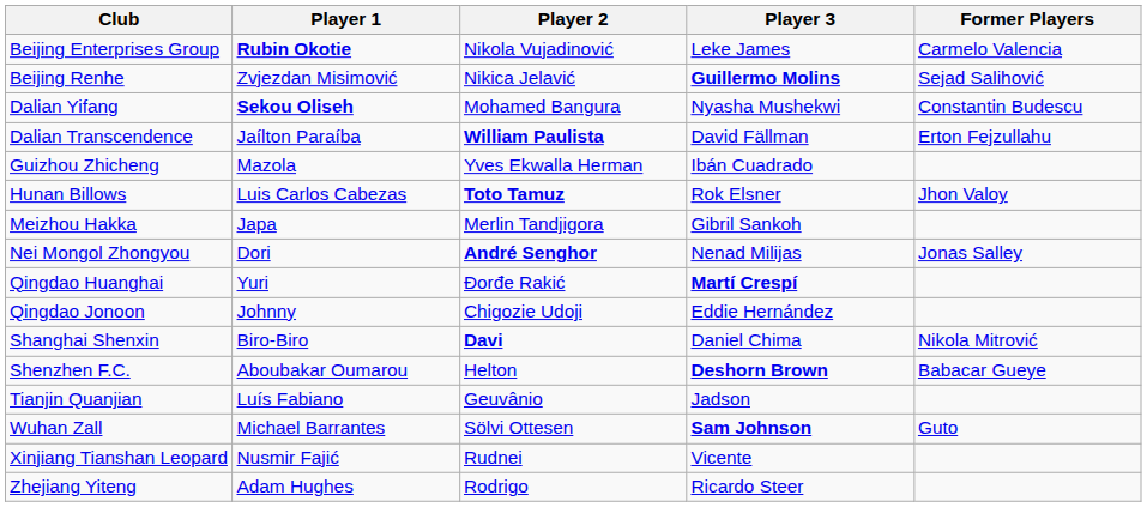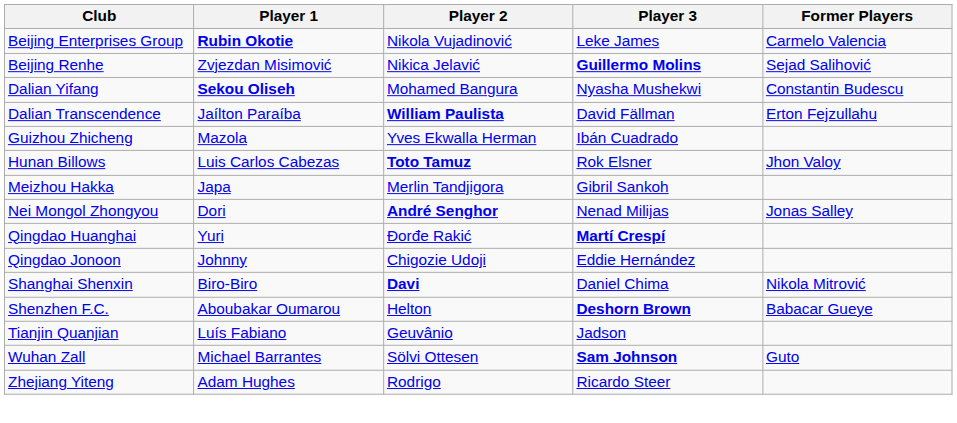- row: Xinjiang Tianshan Leopard | Nusmir Fajić | Rudnei | Vicente
